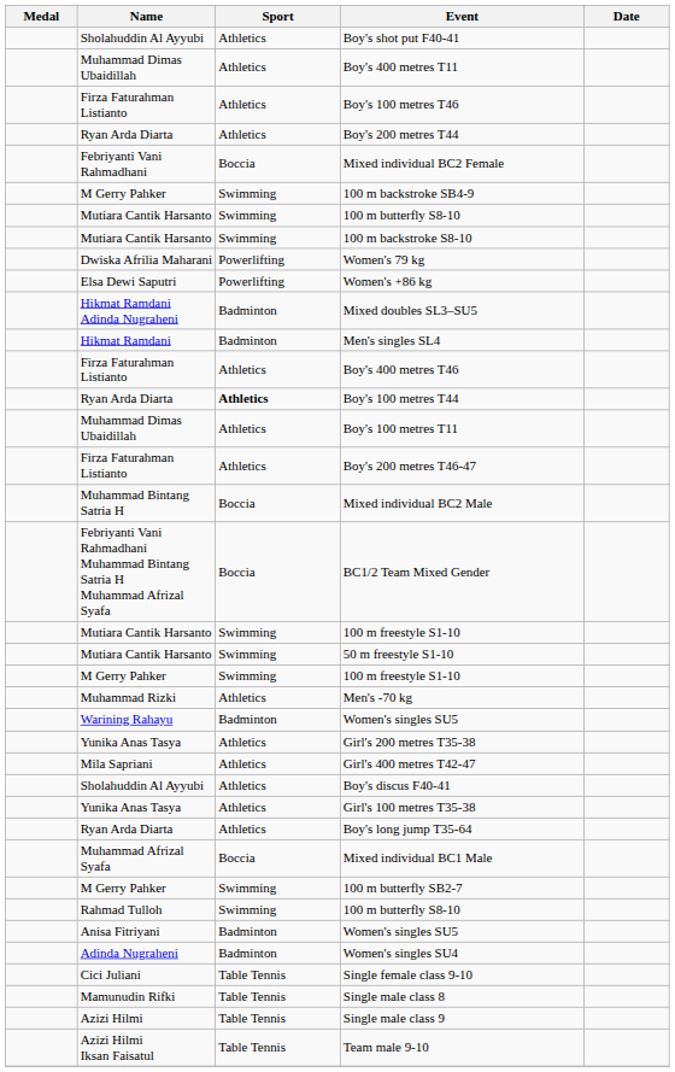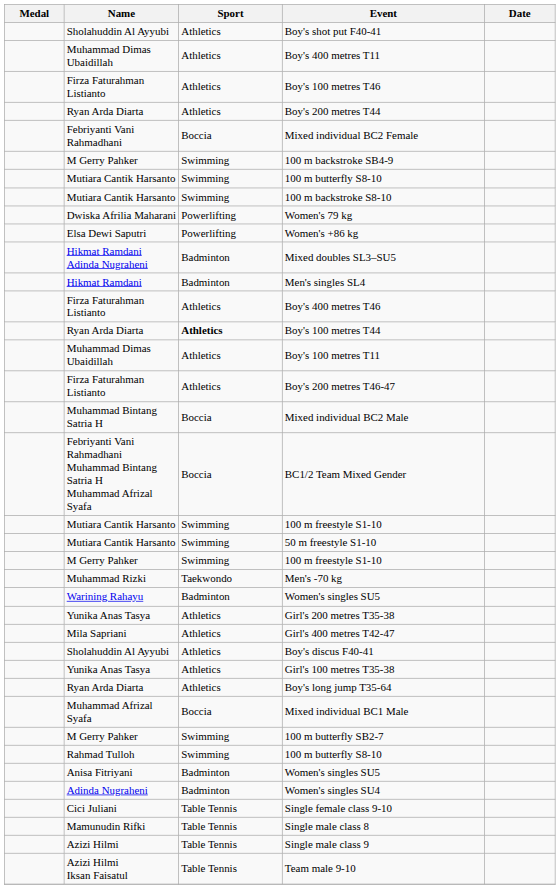Men's -70 kg | Sport: Athletics -> Taekwondo
